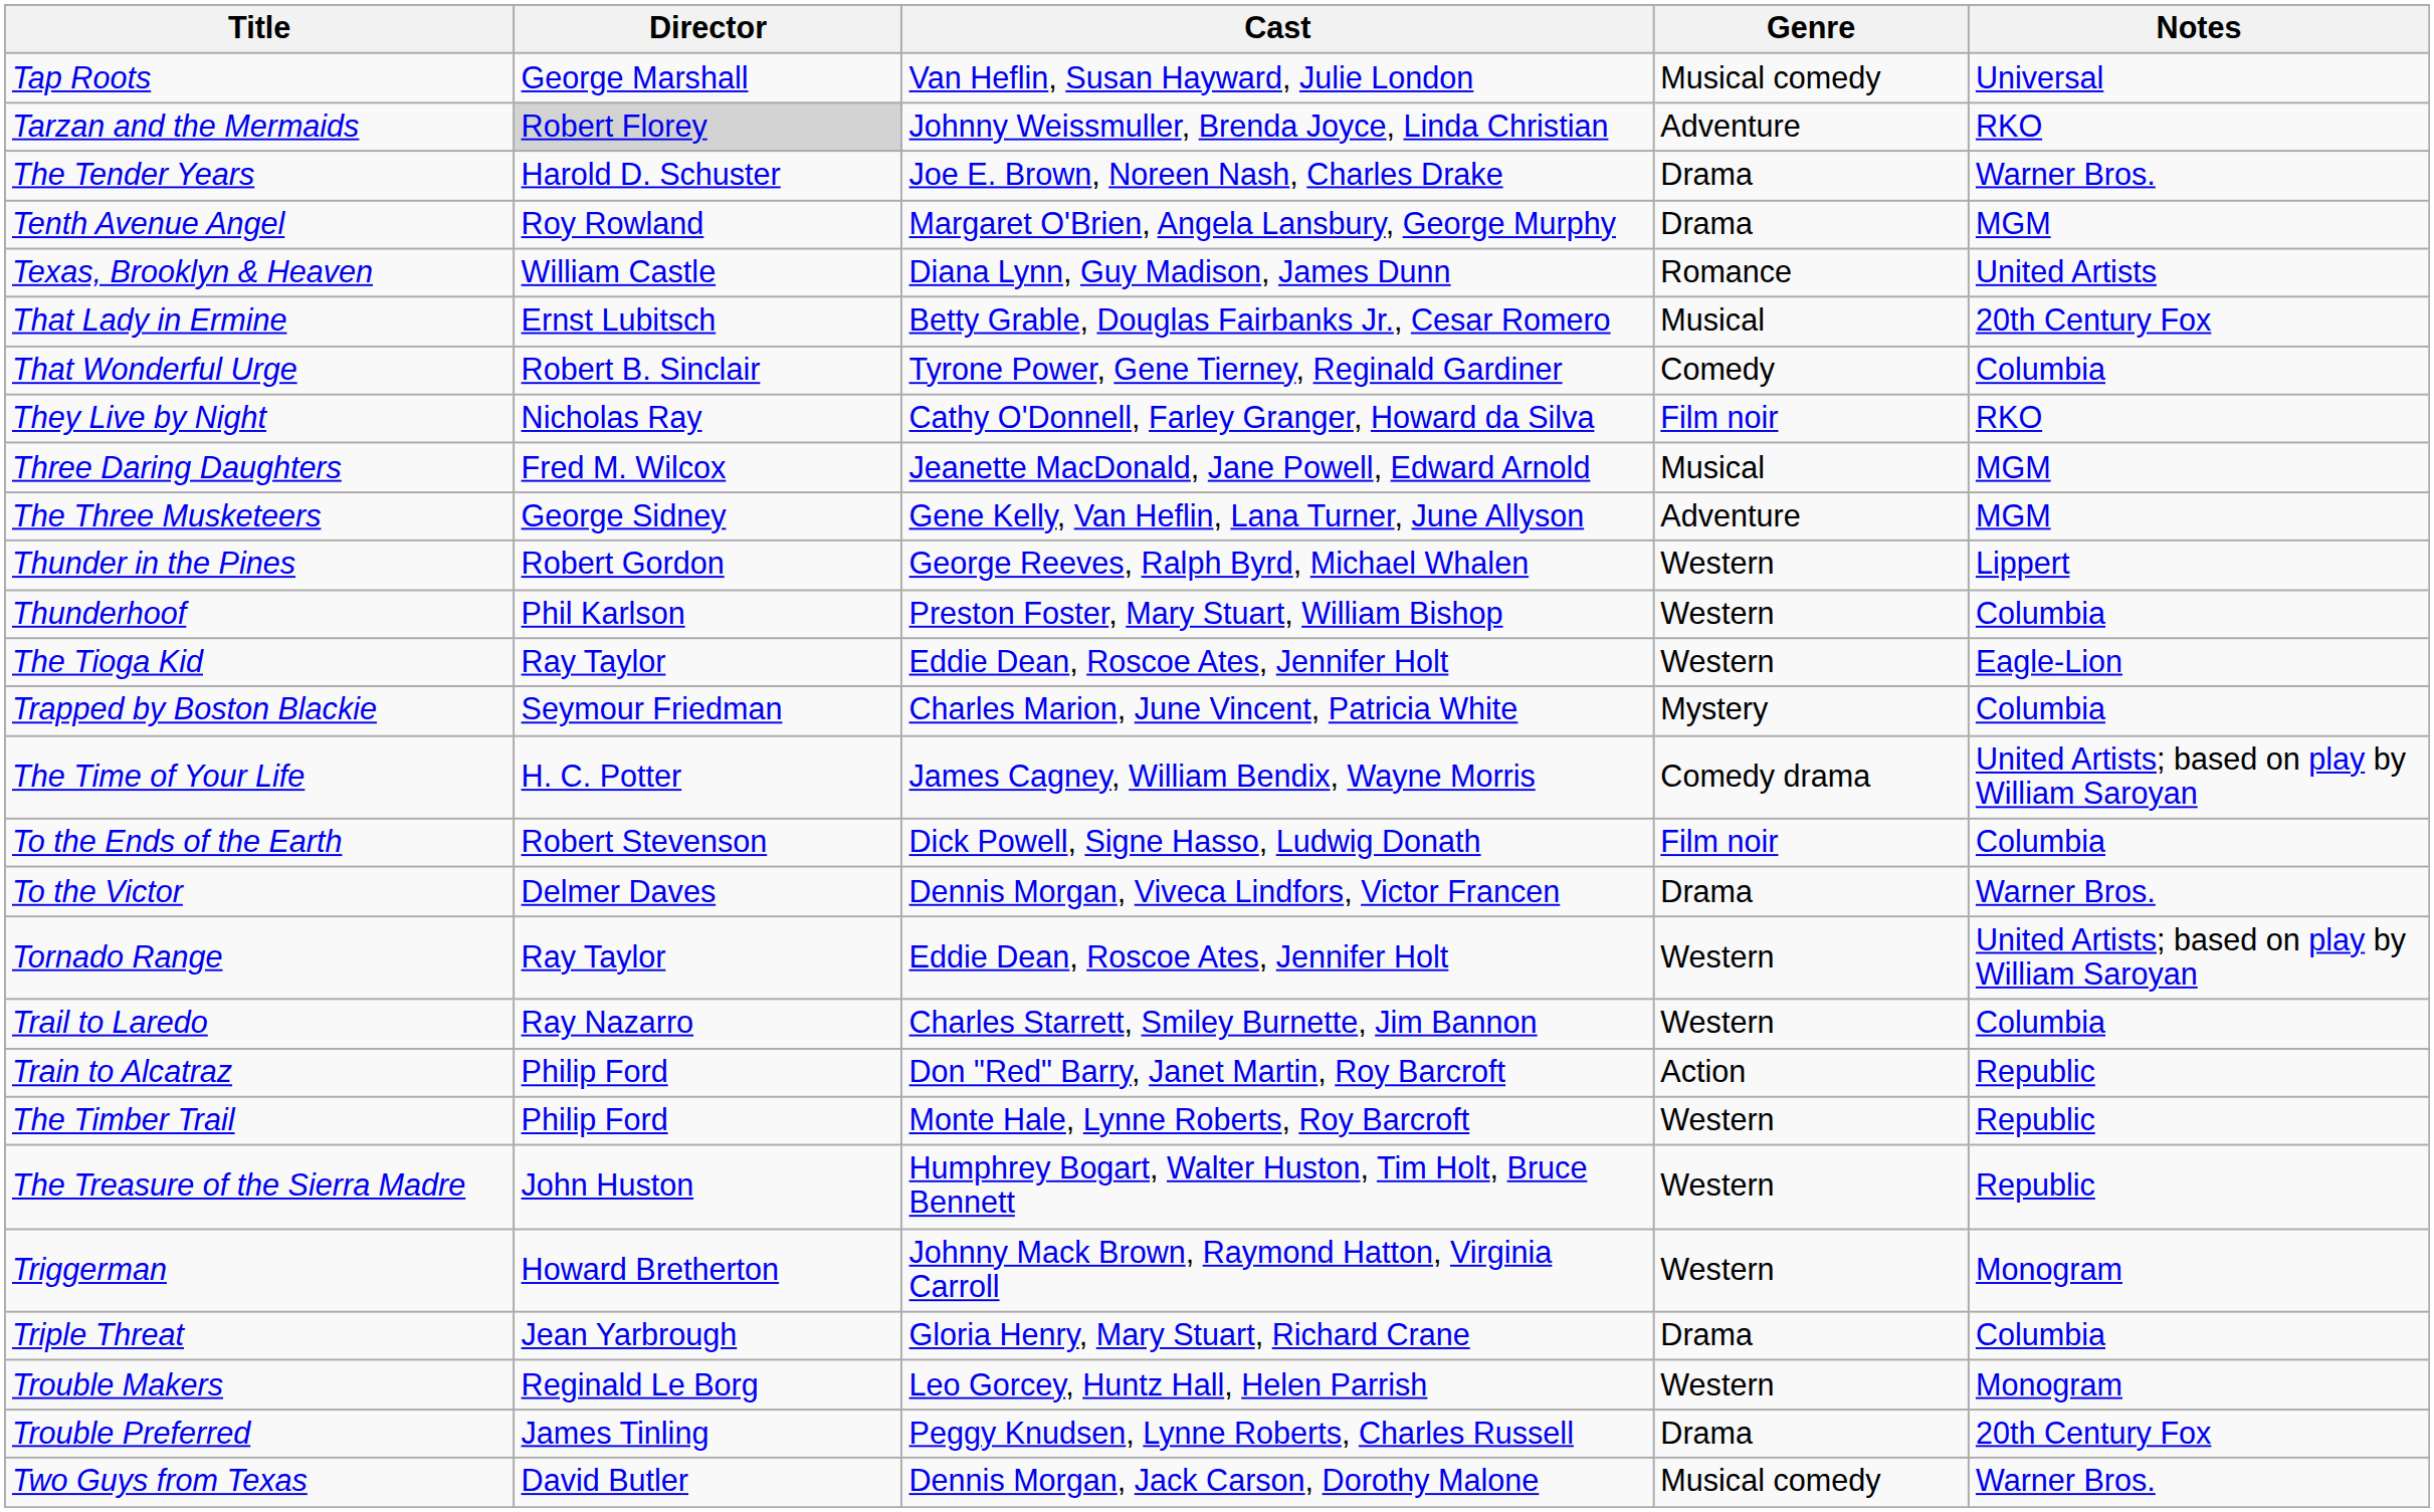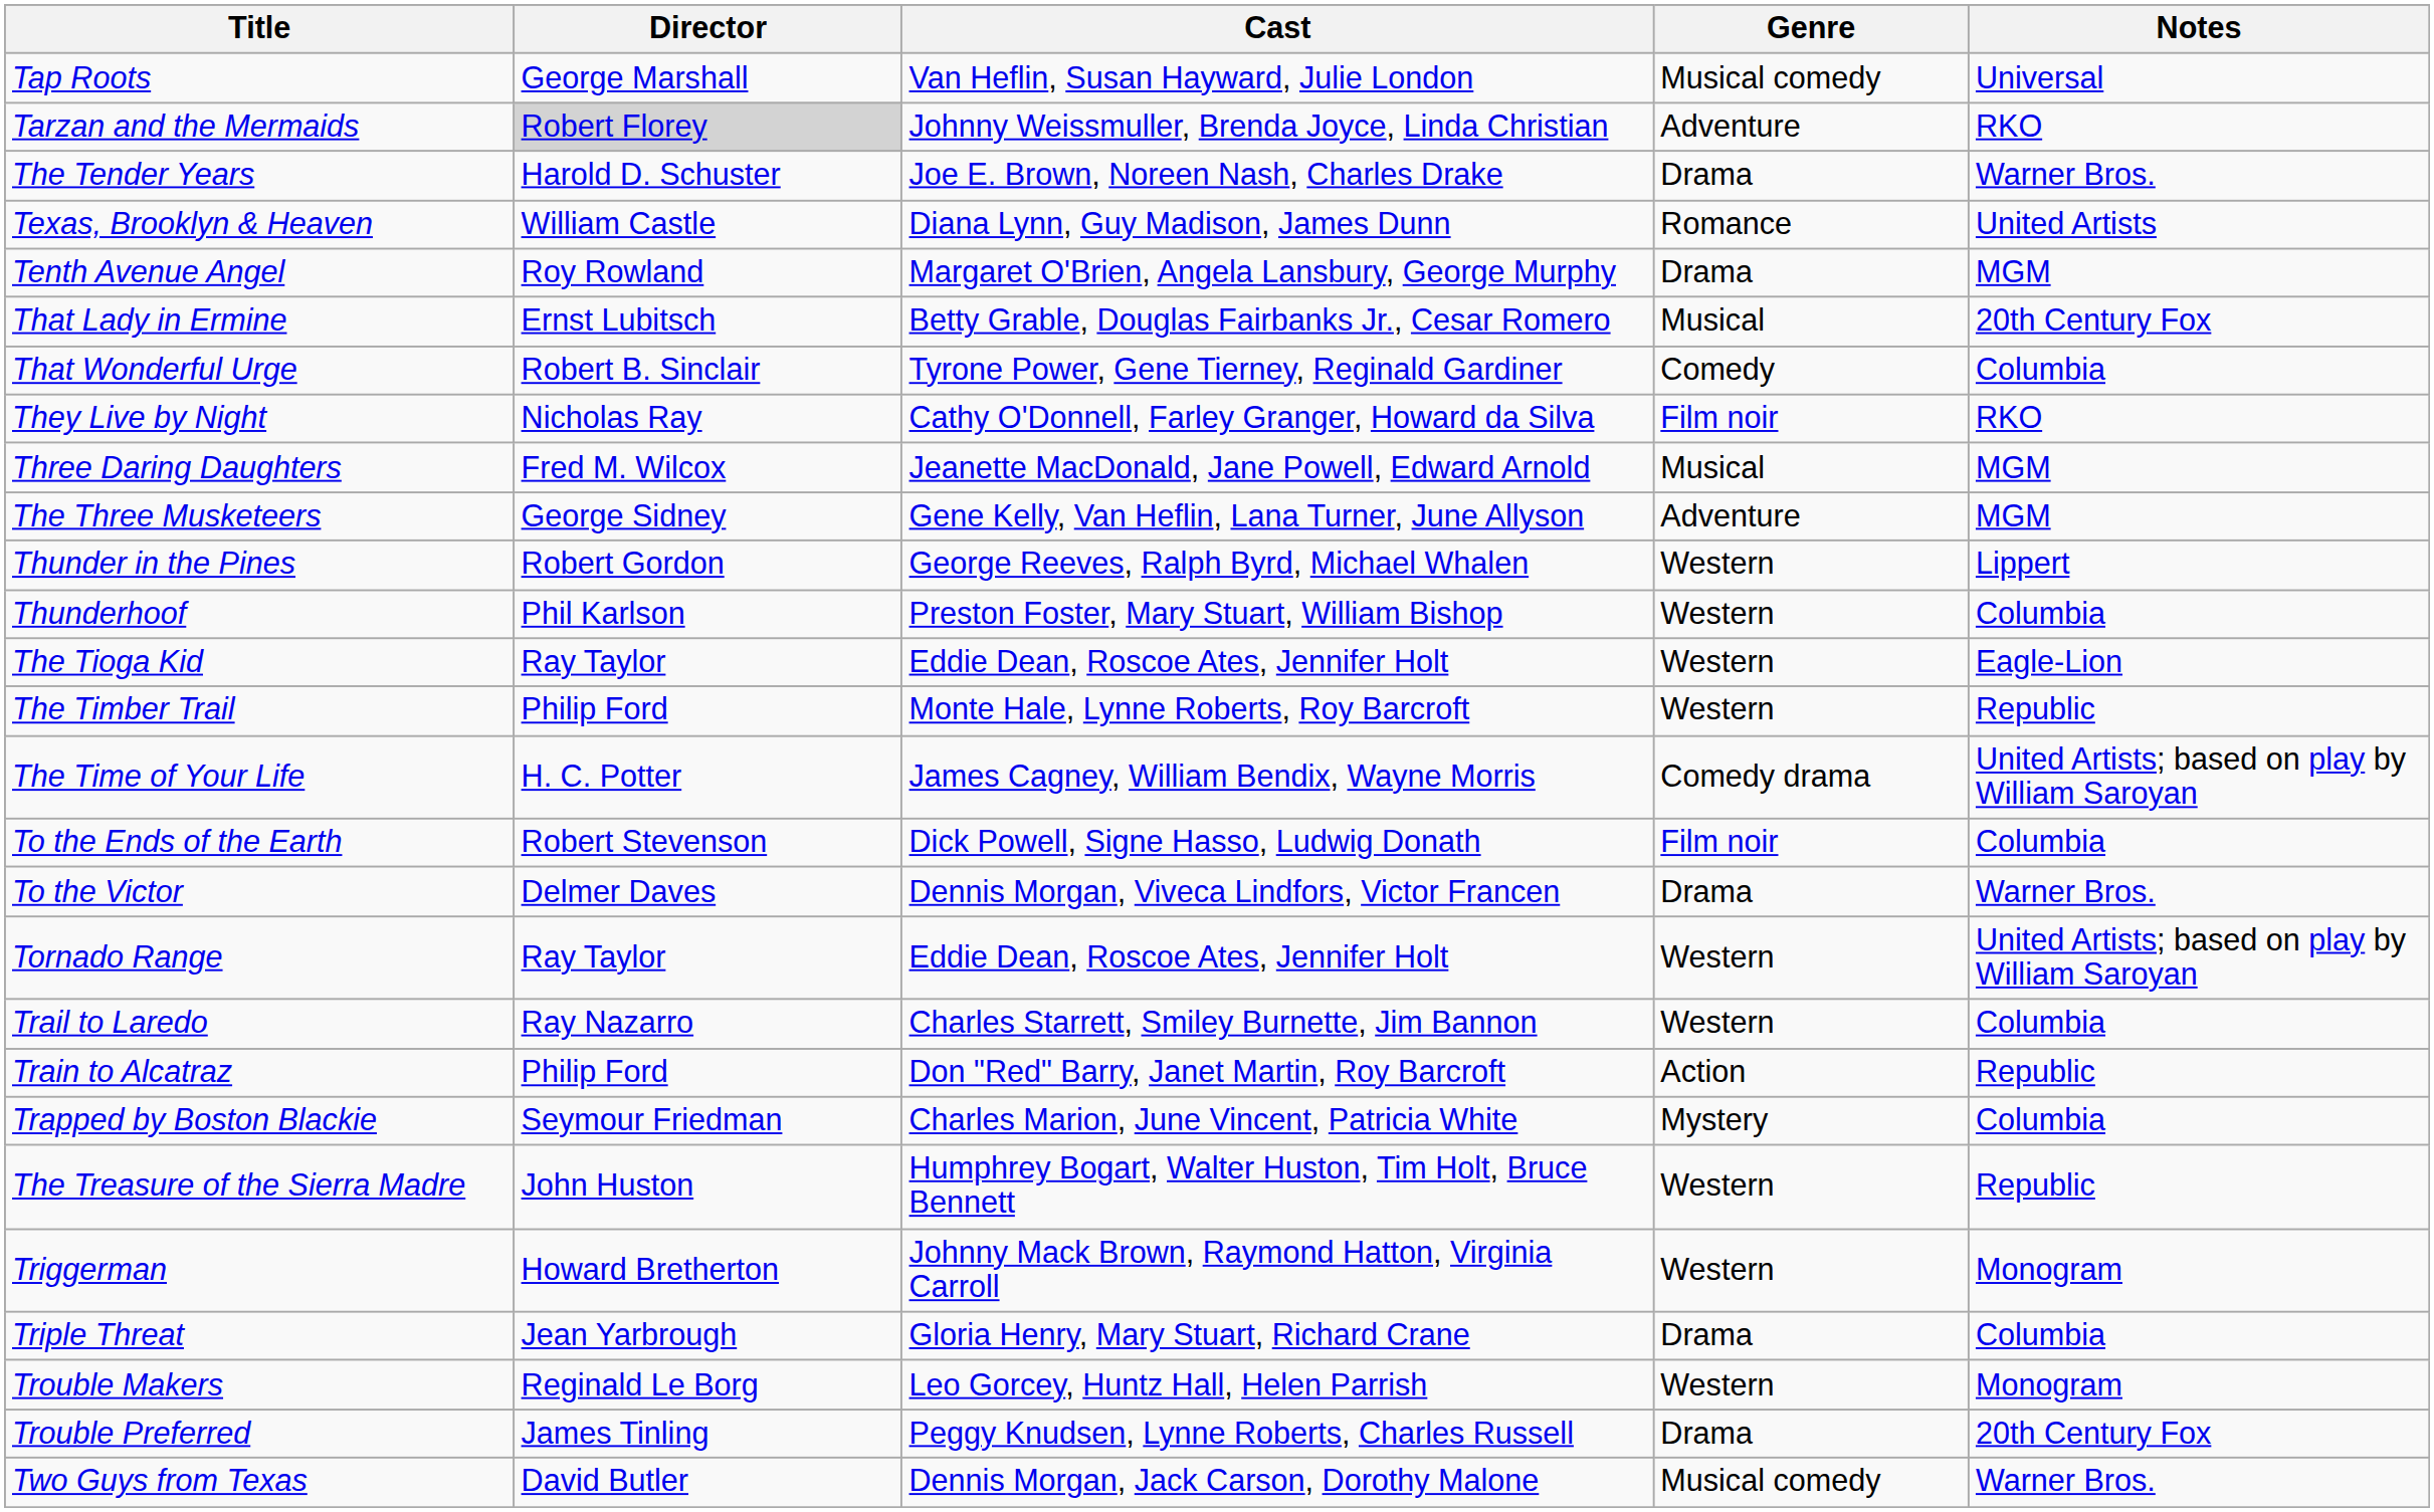rows swapped: Tenth Avenue Angel <-> Texas, Brooklyn & Heaven
rows swapped: The Timber Trail <-> Trapped by Boston Blackie
